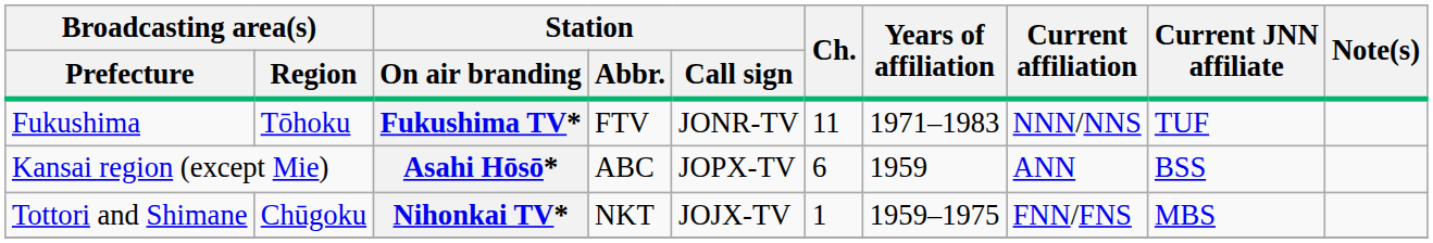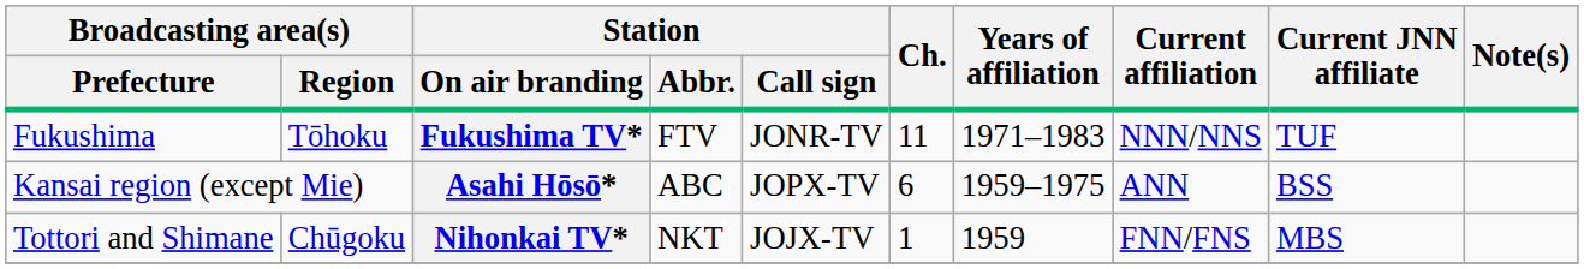Asahi Hōsō* | Years of affiliation: 1959 -> 1959–1975
Nihonkai TV* | Years of affiliation: 1959–1975 -> 1959
